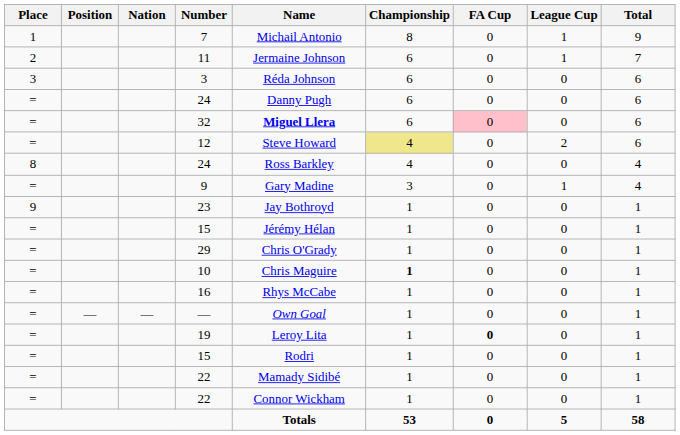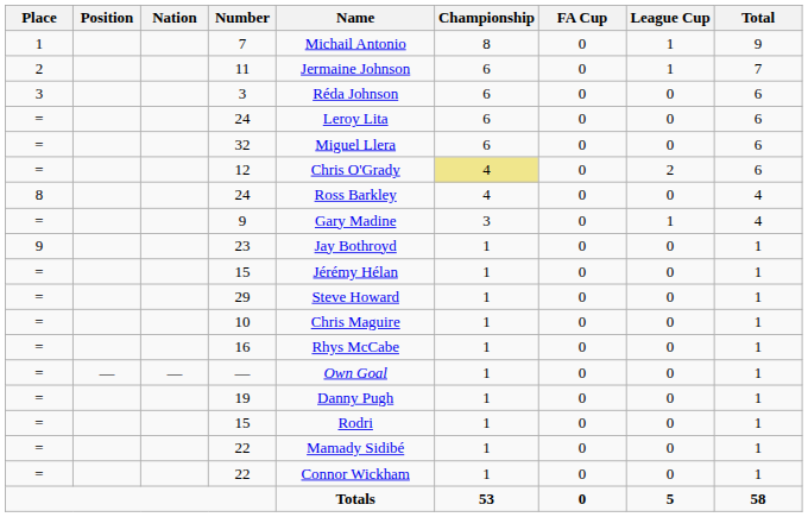= / 24 | Name: Danny Pugh -> Leroy Lita
32 | Name: bold -> normal
32 | FA Cup: pink background -> no background
12 | Name: Steve Howard -> Chris O'Grady
29 | Name: Chris O'Grady -> Steve Howard
10 | Championship: bold -> normal
19 | Name: Leroy Lita -> Danny Pugh
19 | FA Cup: bold -> normal
